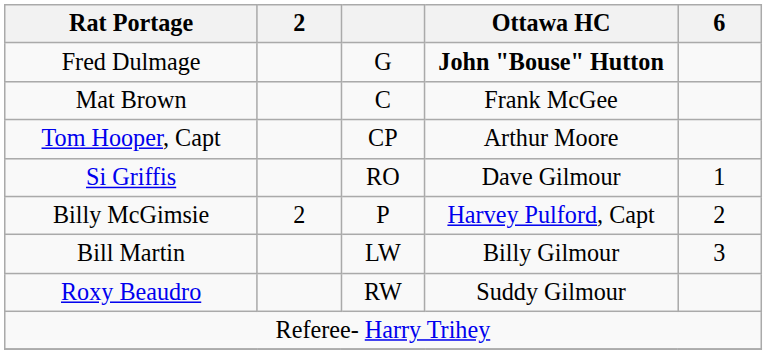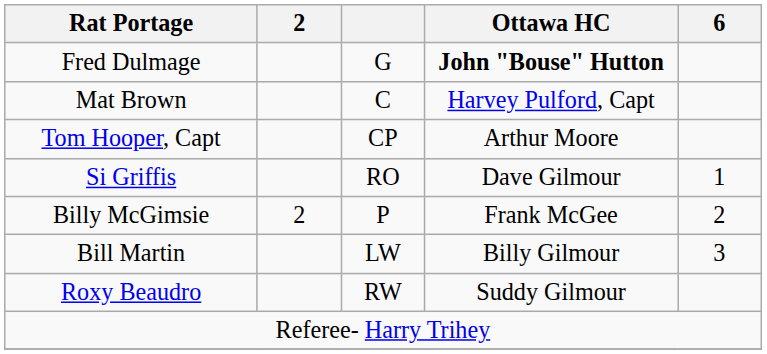Mat Brown | Ottawa HC: Frank McGee -> Harvey Pulford, Capt
Billy McGimsie | Ottawa HC: Harvey Pulford, Capt -> Frank McGee
